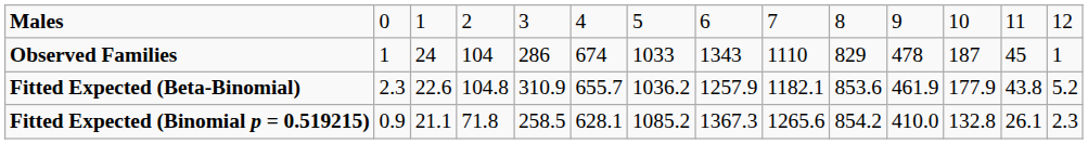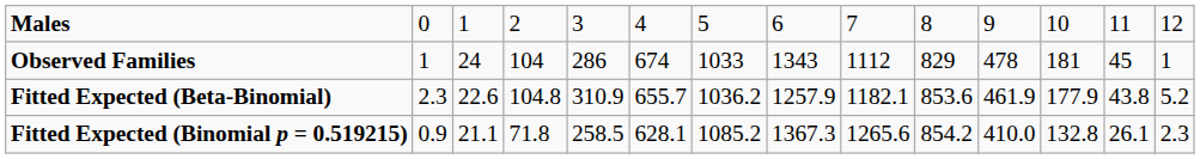Observed Families | column 9: 1110 -> 1112
Observed Families | column 12: 187 -> 181
